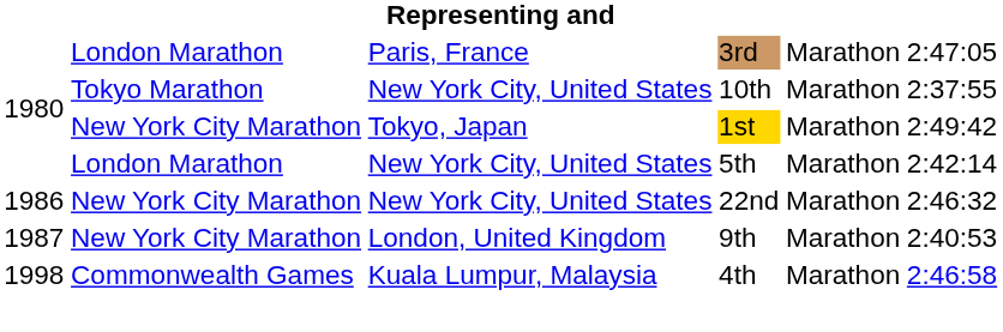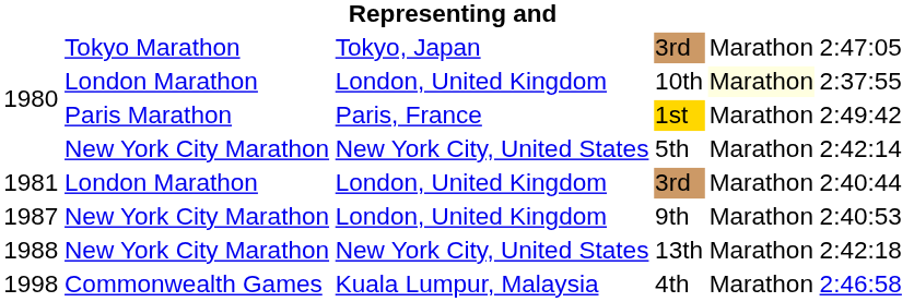1980 / 3rd | column 2: London Marathon -> Tokyo Marathon
1980 / 3rd | column 3: Paris, France -> Tokyo, Japan
10th | column 2: Tokyo Marathon -> London Marathon
10th | column 3: New York City, United States -> London, United Kingdom
10th | column 5: no background -> lightyellow background
1st | column 2: New York City Marathon -> Paris Marathon
1st | column 3: Tokyo, Japan -> Paris, France
5th | column 2: London Marathon -> New York City Marathon
+ row: 1981 | London Marathon | London, United Kingdom | 3rd | Marathon | 2:40:44
- row: 1986 | New York City Marathon | New York City, United States | 22nd | Marathon | 2:46:32
+ row: 1988 | New York City Marathon | New York City, United States | 13th | Marathon | 2:42:18
